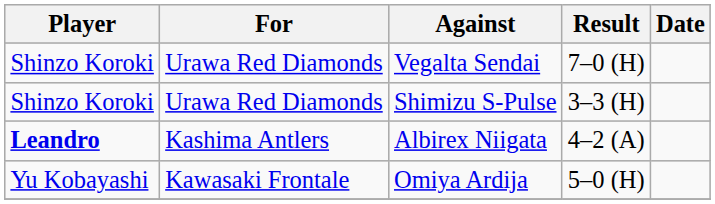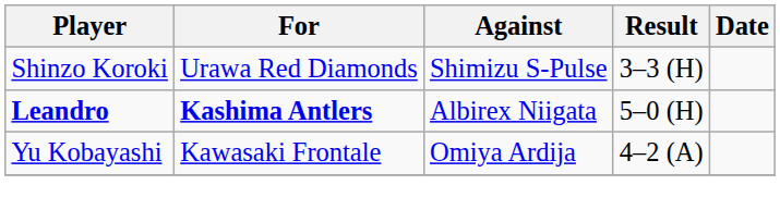- row: Shinzo Koroki | Urawa Red Diamonds | Vegalta Sendai | 7–0 (H)
Albirex Niigata | For: normal -> bold
Albirex Niigata | Result: 4–2 (A) -> 5–0 (H)
Omiya Ardija | Result: 5–0 (H) -> 4–2 (A)
